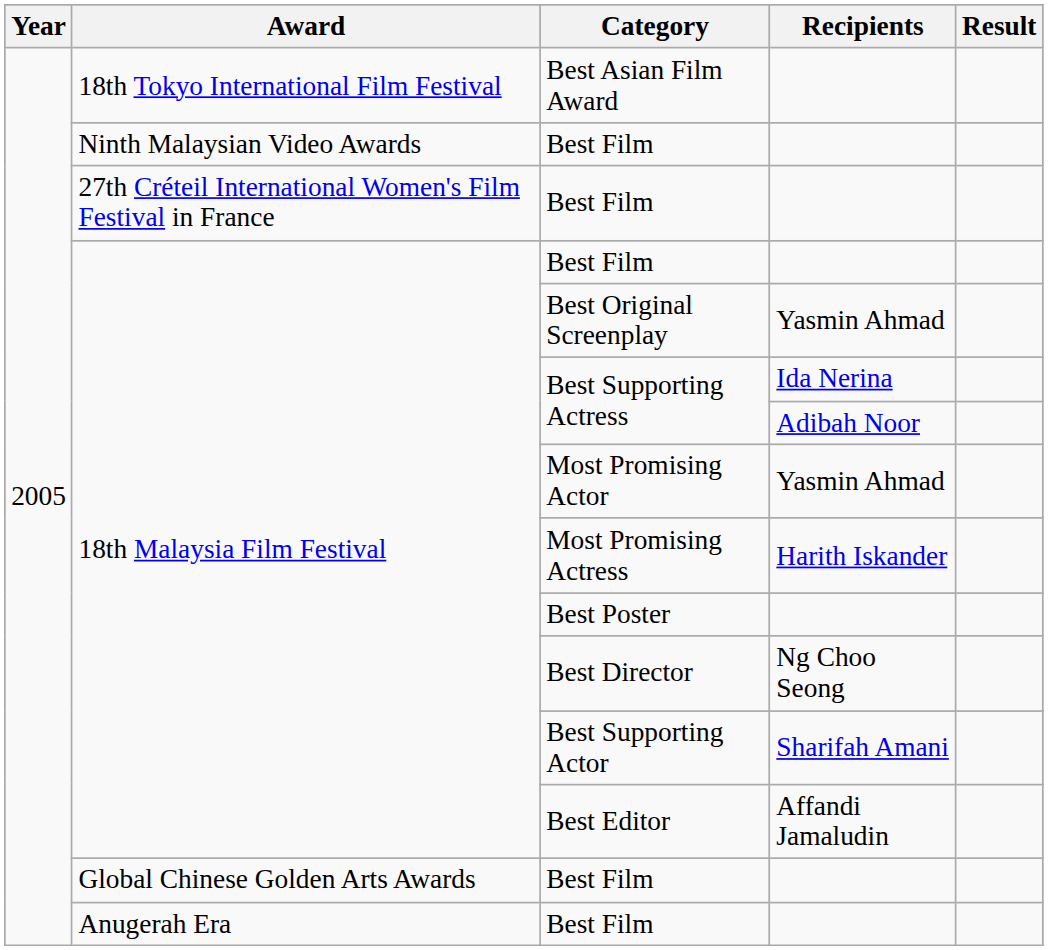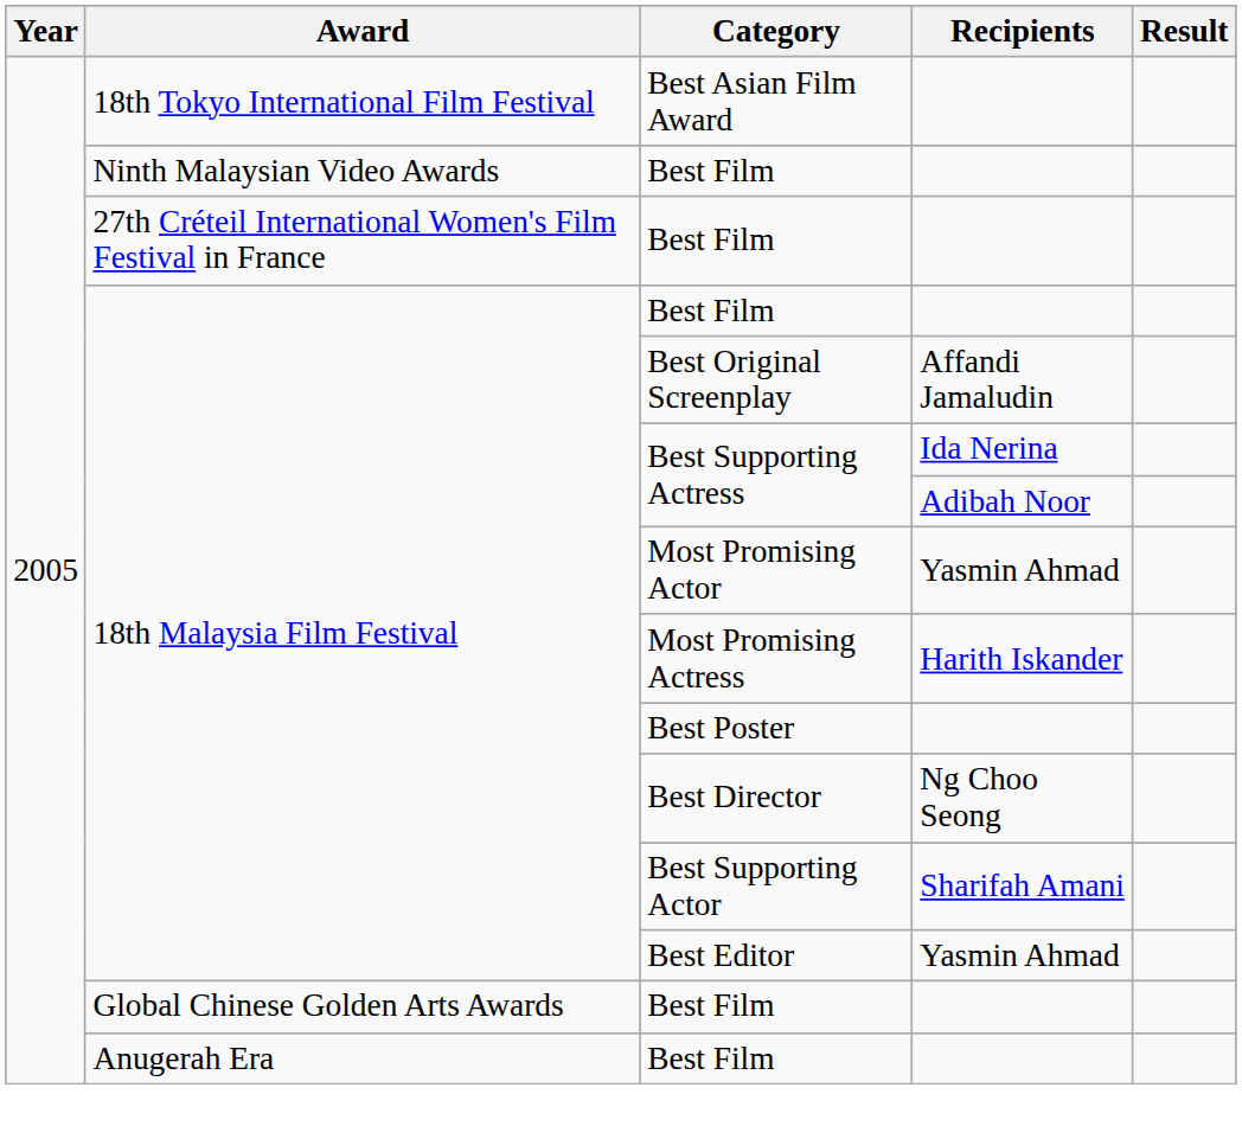Best Original Screenplay | Recipients: Yasmin Ahmad -> Affandi Jamaludin
Best Editor | Recipients: Affandi Jamaludin -> Yasmin Ahmad
